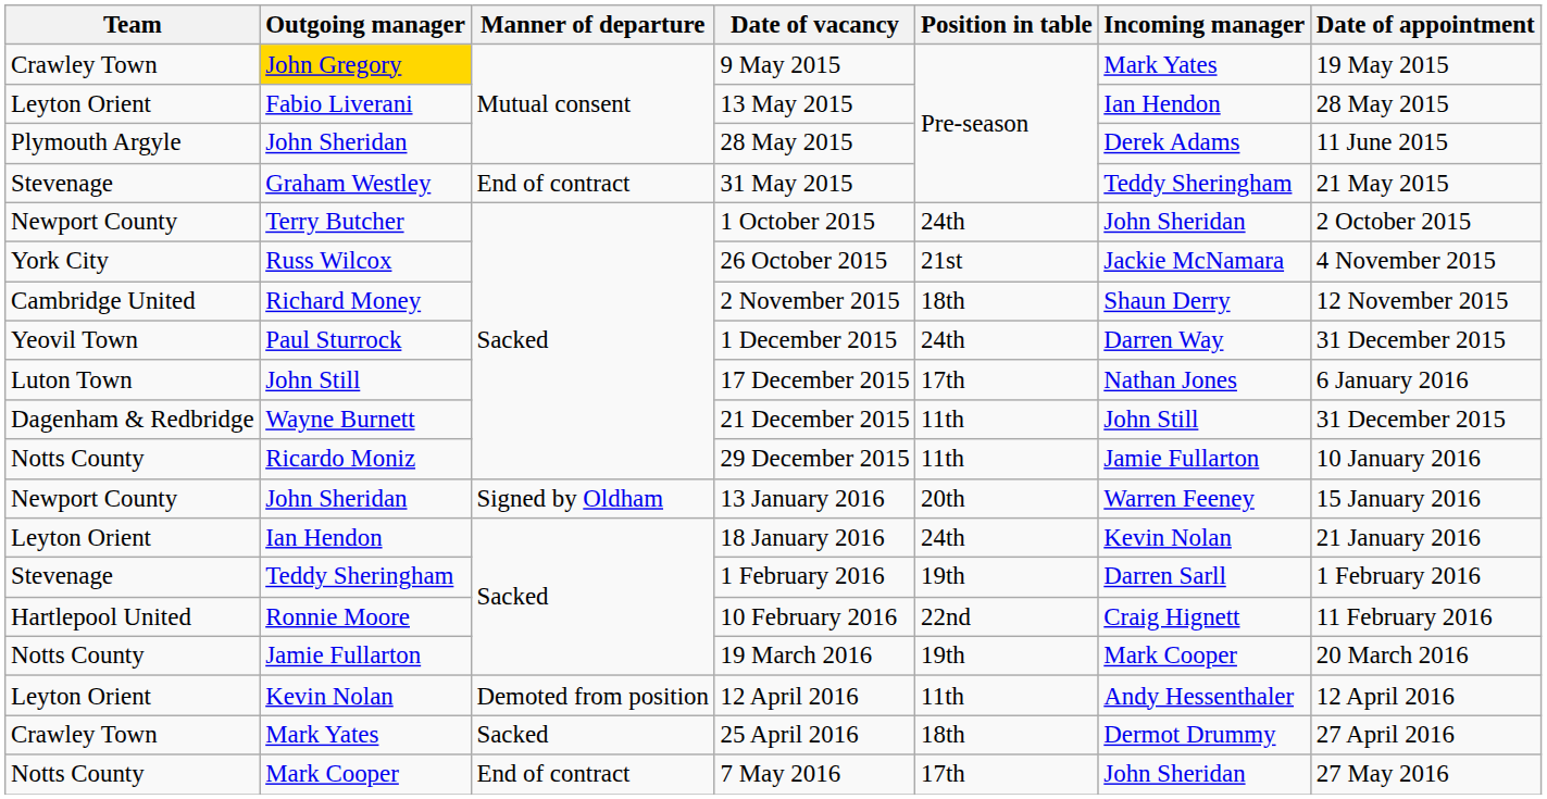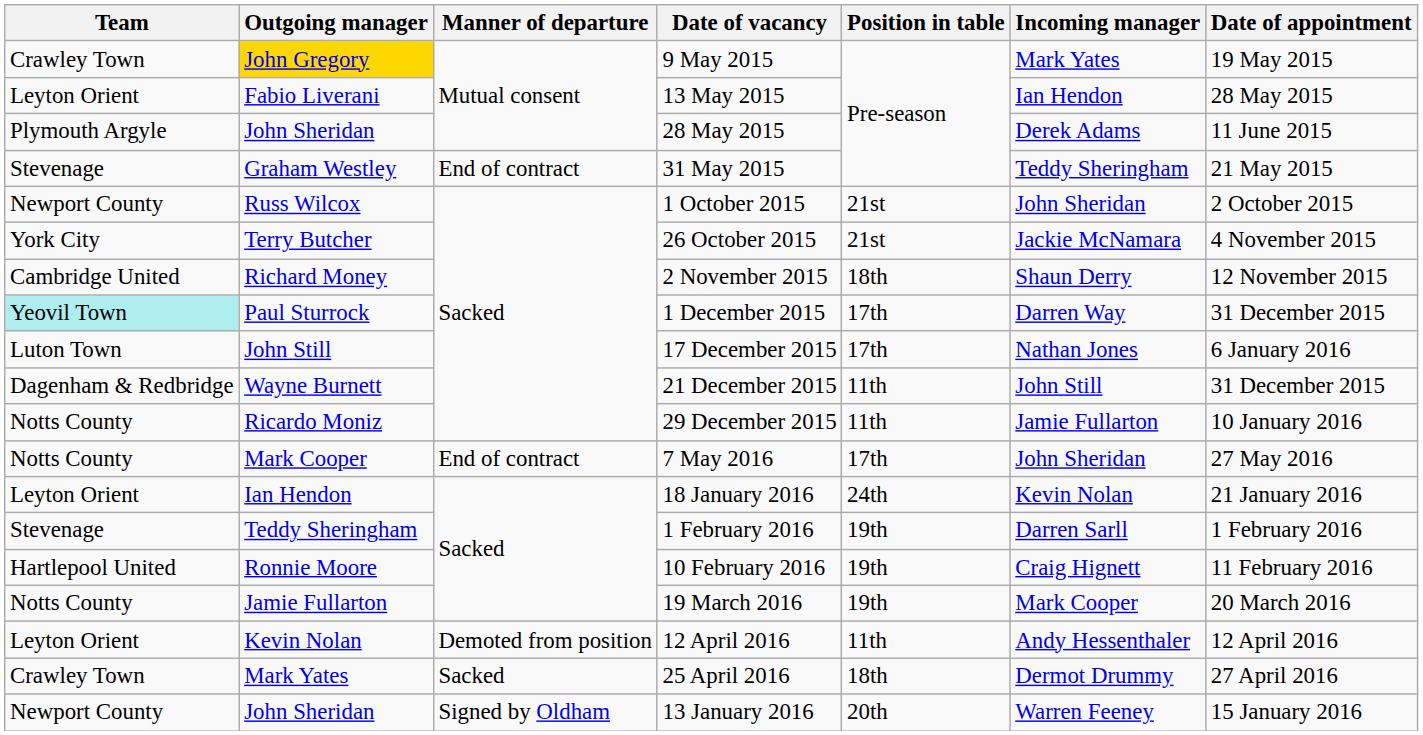1 October 2015 | Outgoing manager: Terry Butcher -> Russ Wilcox
1 October 2015 | Position in table: 24th -> 21st
26 October 2015 | Outgoing manager: Russ Wilcox -> Terry Butcher
1 December 2015 | Team: no background -> paleturquoise background
1 December 2015 | Position in table: 24th -> 17th
rows swapped: 13 January 2016 <-> 7 May 2016
10 February 2016 | Position in table: 22nd -> 19th
